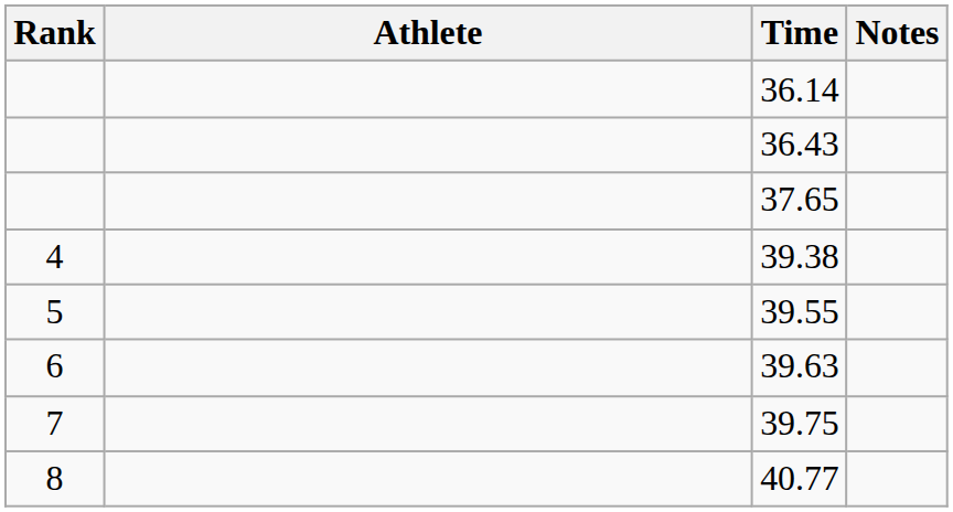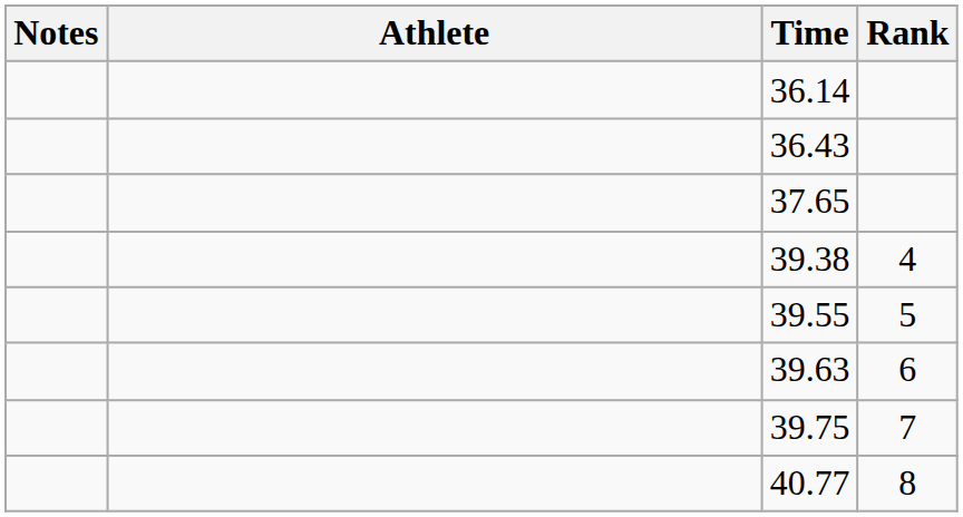columns swapped: Rank <-> Notes
